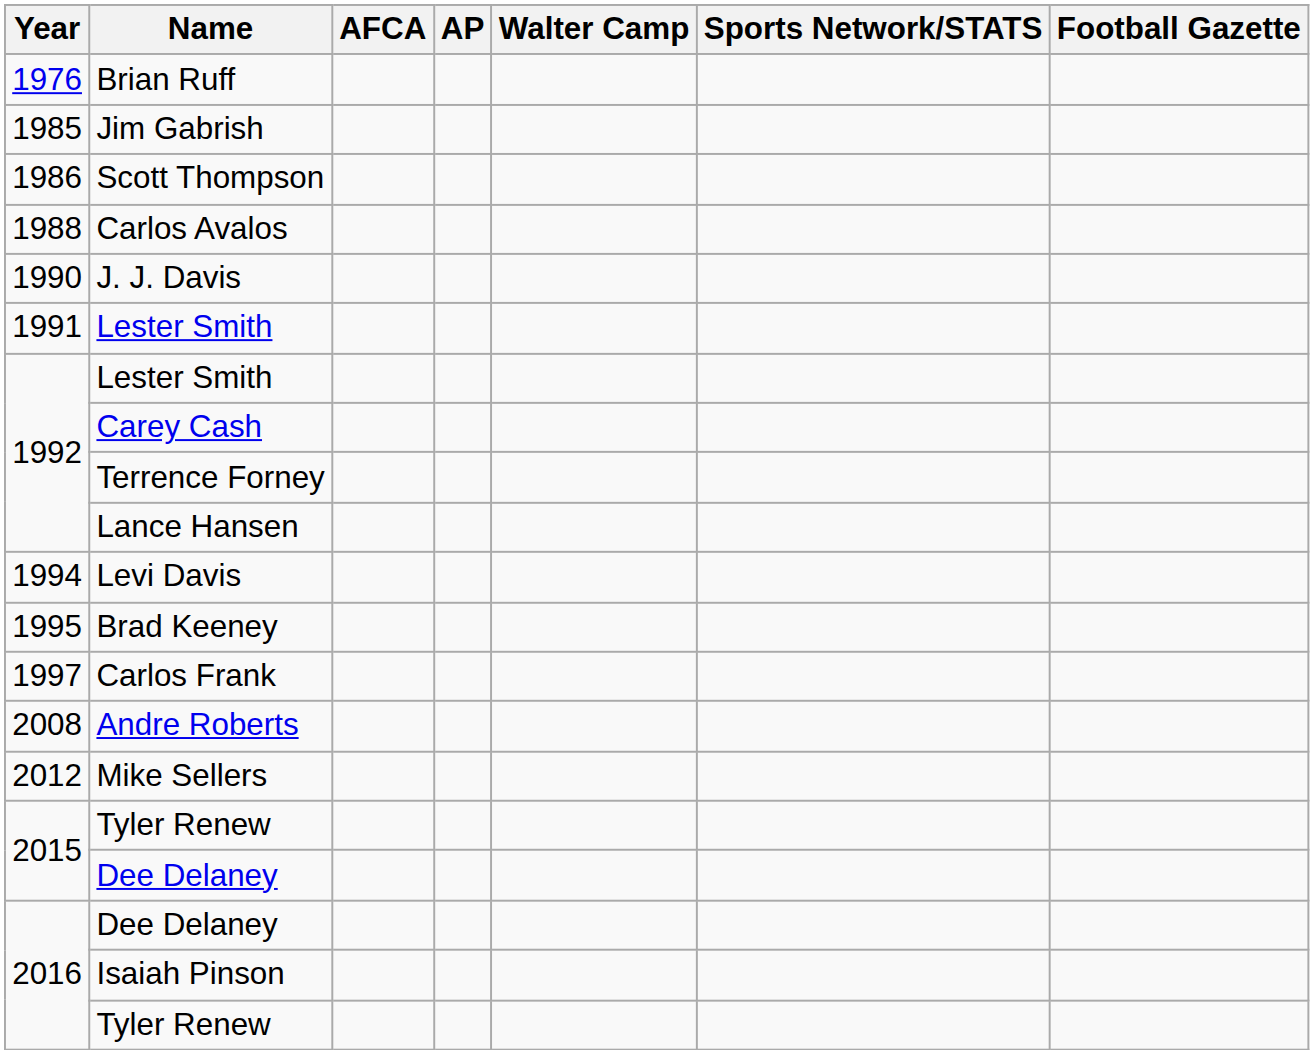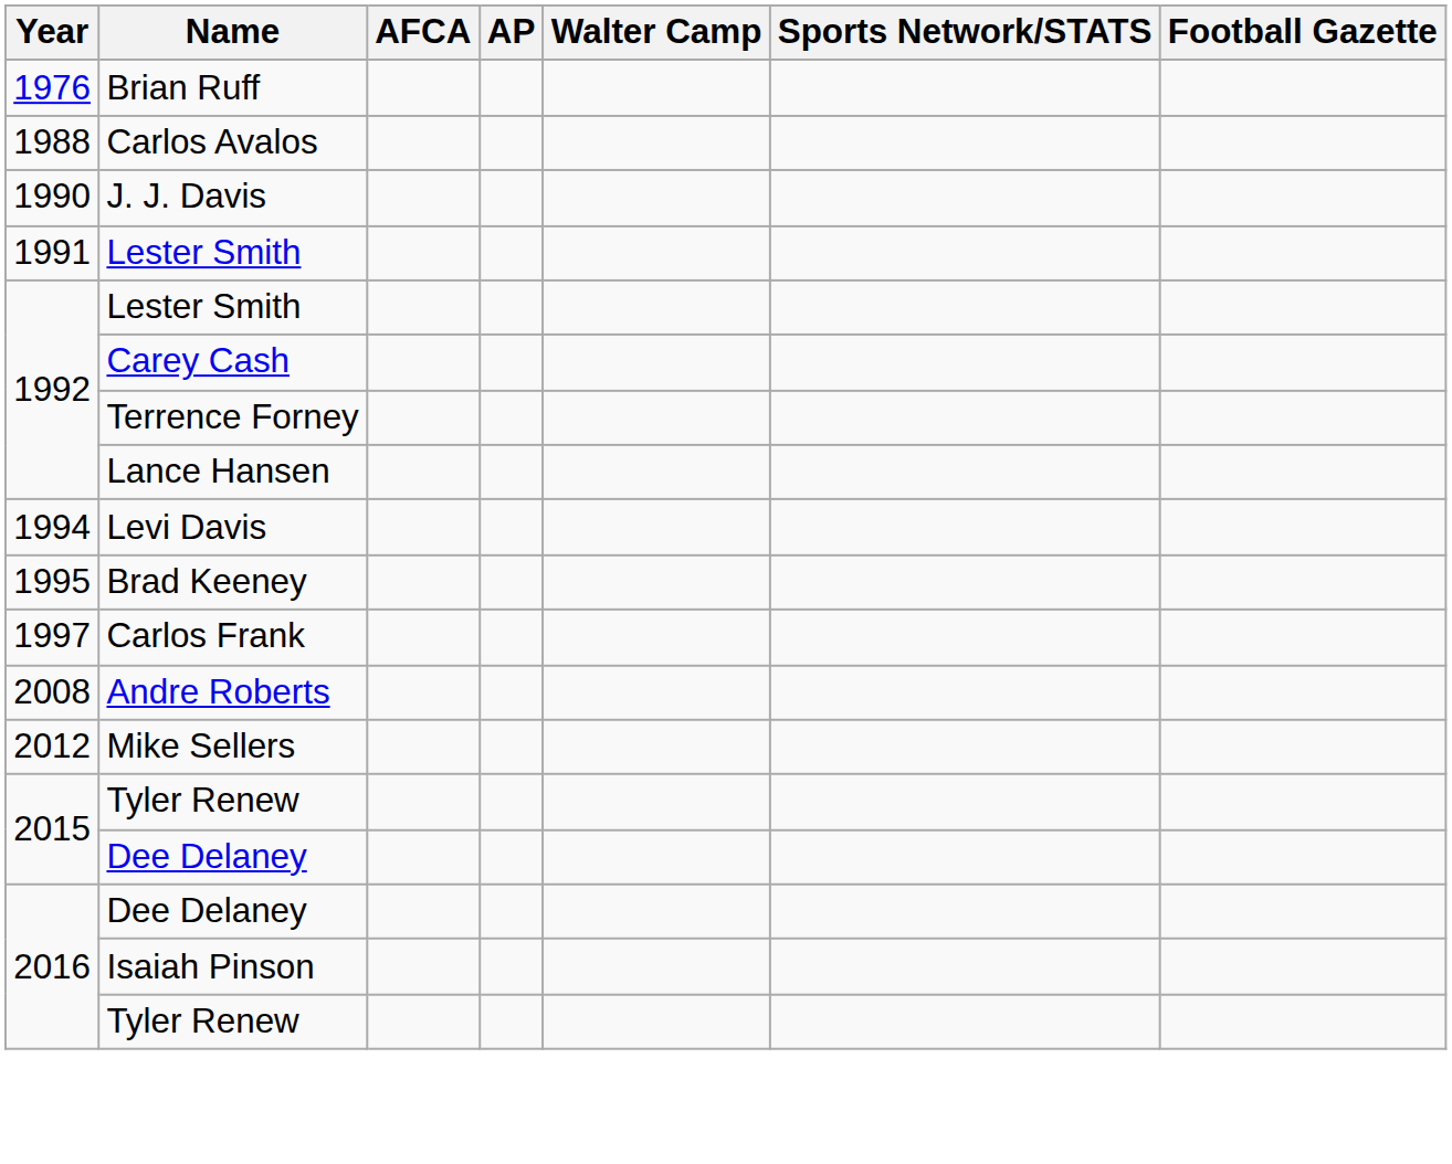- row: 1985 | Jim Gabrish
- row: 1986 | Scott Thompson
